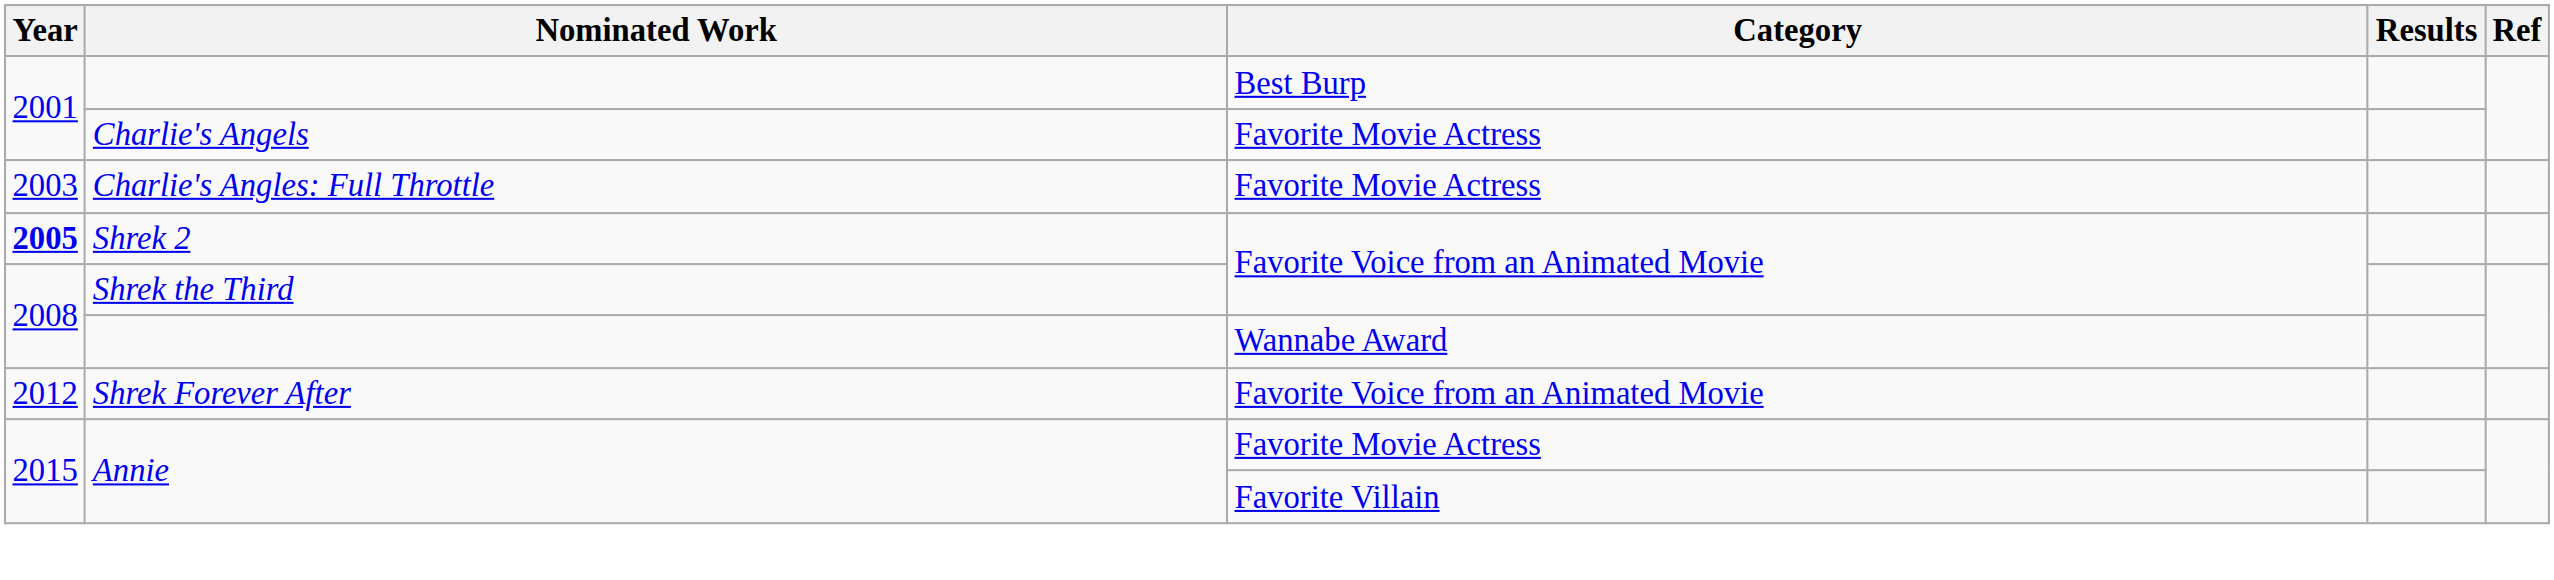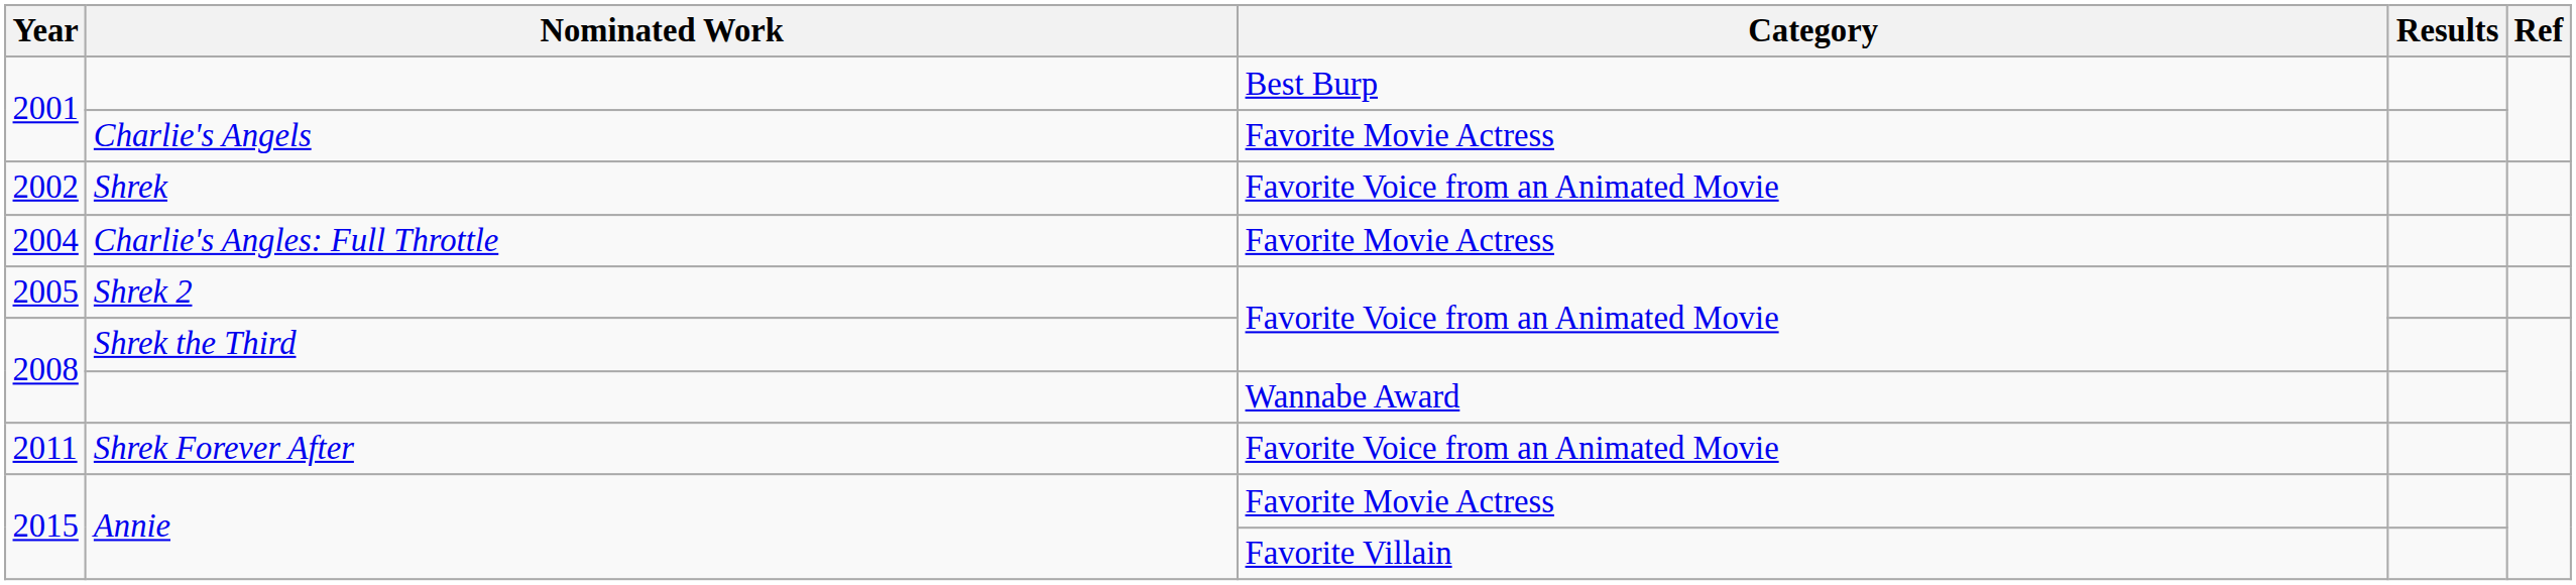+ row: 2002 | Shrek | Favorite Voice from an Animated Movie
Charlie's Angles: Full Throttle | Year: 2003 -> 2004
Shrek 2 | Year: bold -> normal
Shrek Forever After | Year: 2012 -> 2011
